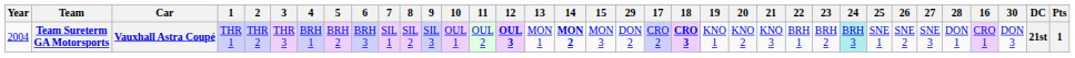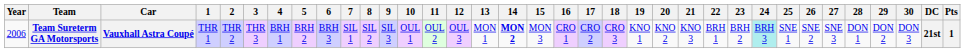columns swapped: 16 <-> 29
Team Sureterm GA Motorsports | Year: 2004 -> 2006
Team Sureterm GA Motorsports | 12: bold -> normal
Team Sureterm GA Motorsports | 18: bold -> normal
